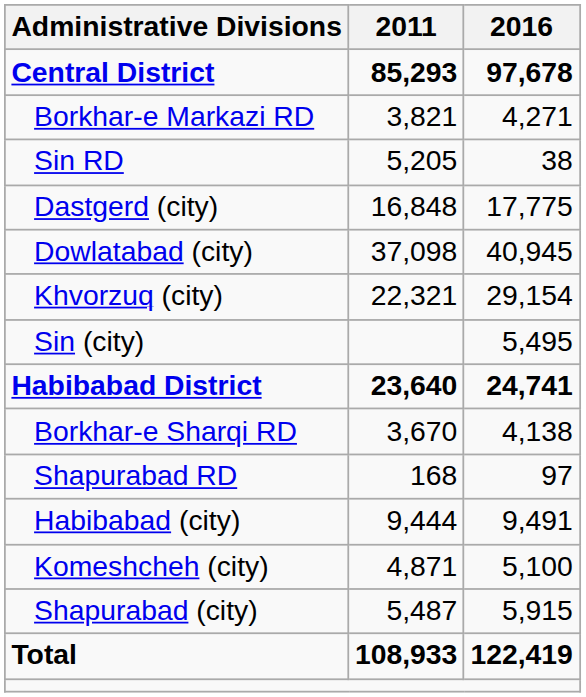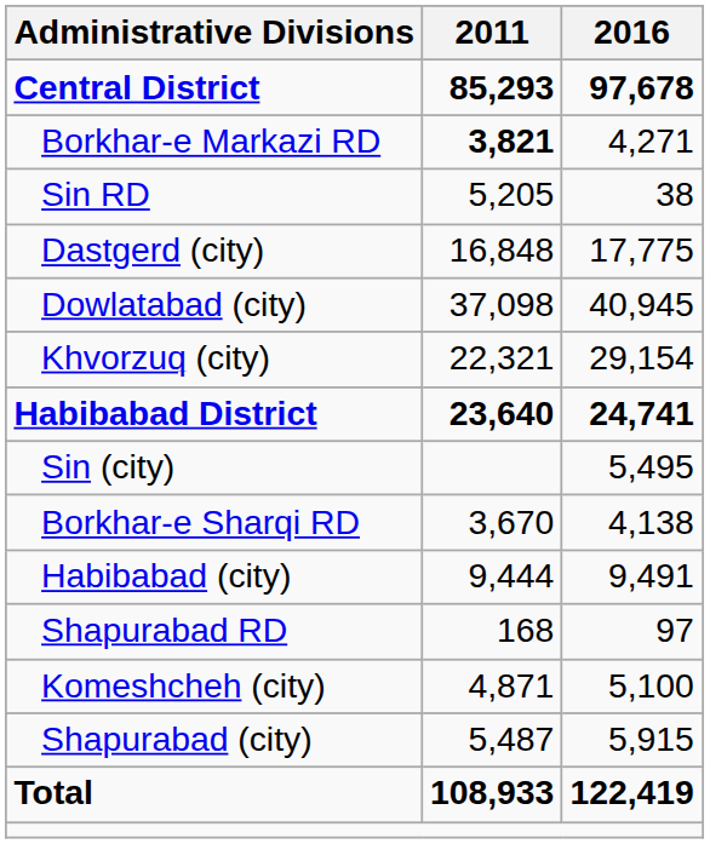Borkhar-e Markazi RD | 2011: normal -> bold
rows swapped: Sin (city) <-> Habibabad District
rows swapped: Shapurabad RD <-> Habibabad (city)
